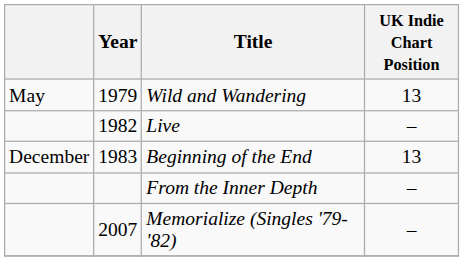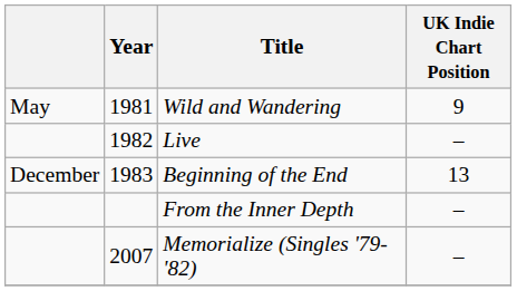Wild and Wandering | Year: 1979 -> 1981
Wild and Wandering | UK Indie Chart Position: 13 -> 9
